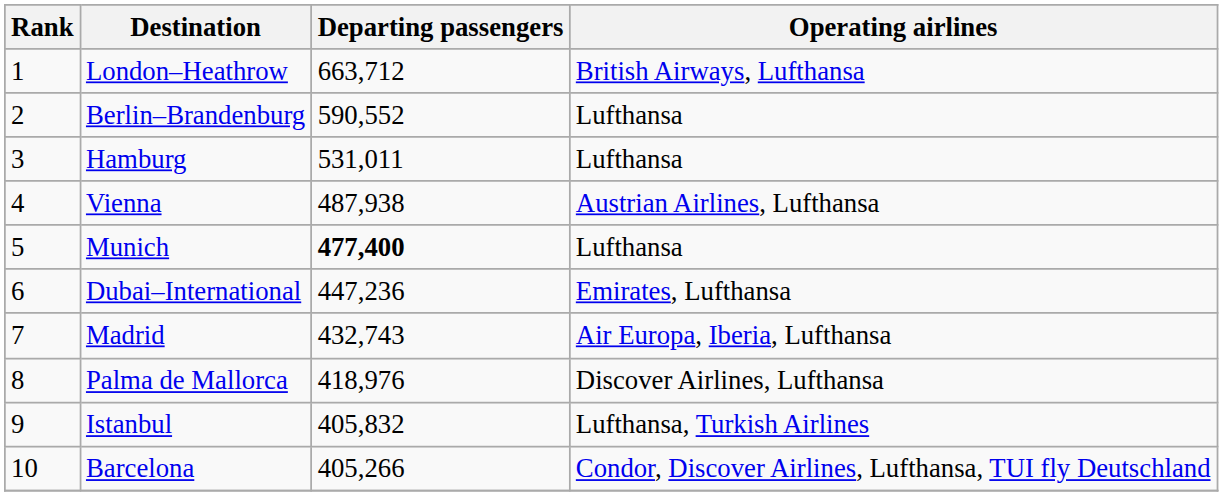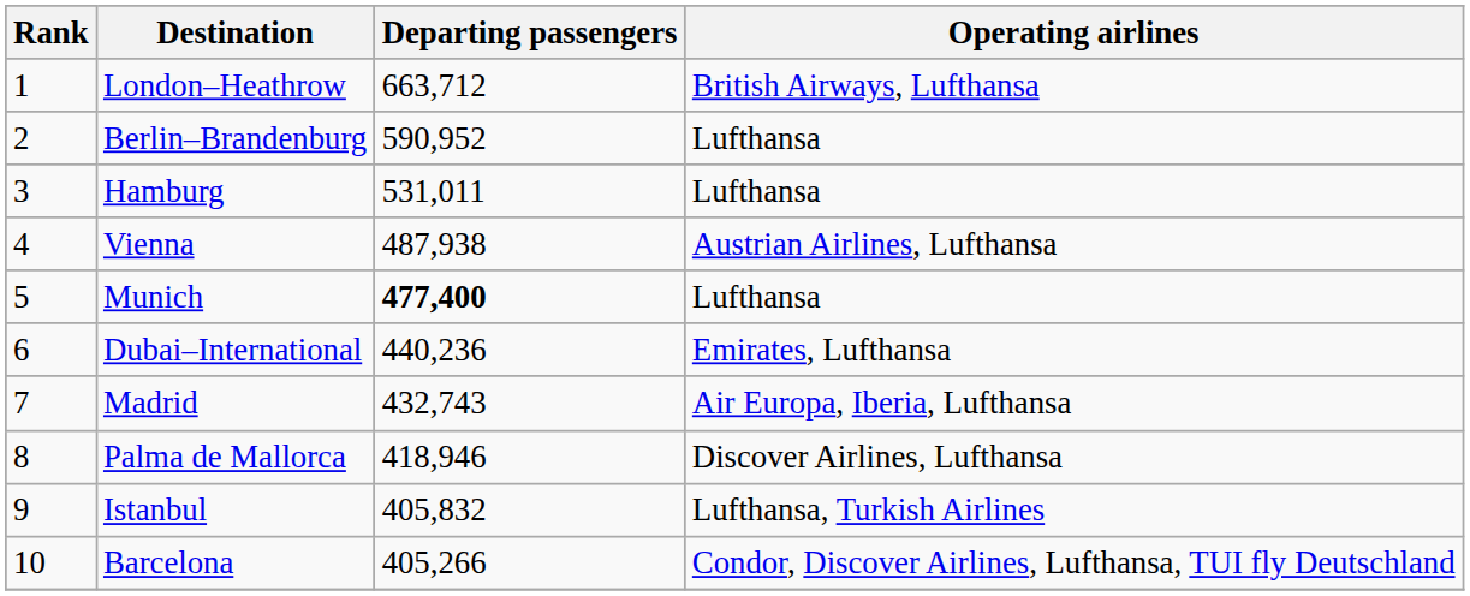Berlin–Brandenburg | Departing passengers: 590,552 -> 590,952
Dubai–International | Departing passengers: 447,236 -> 440,236
Palma de Mallorca | Departing passengers: 418,976 -> 418,946
